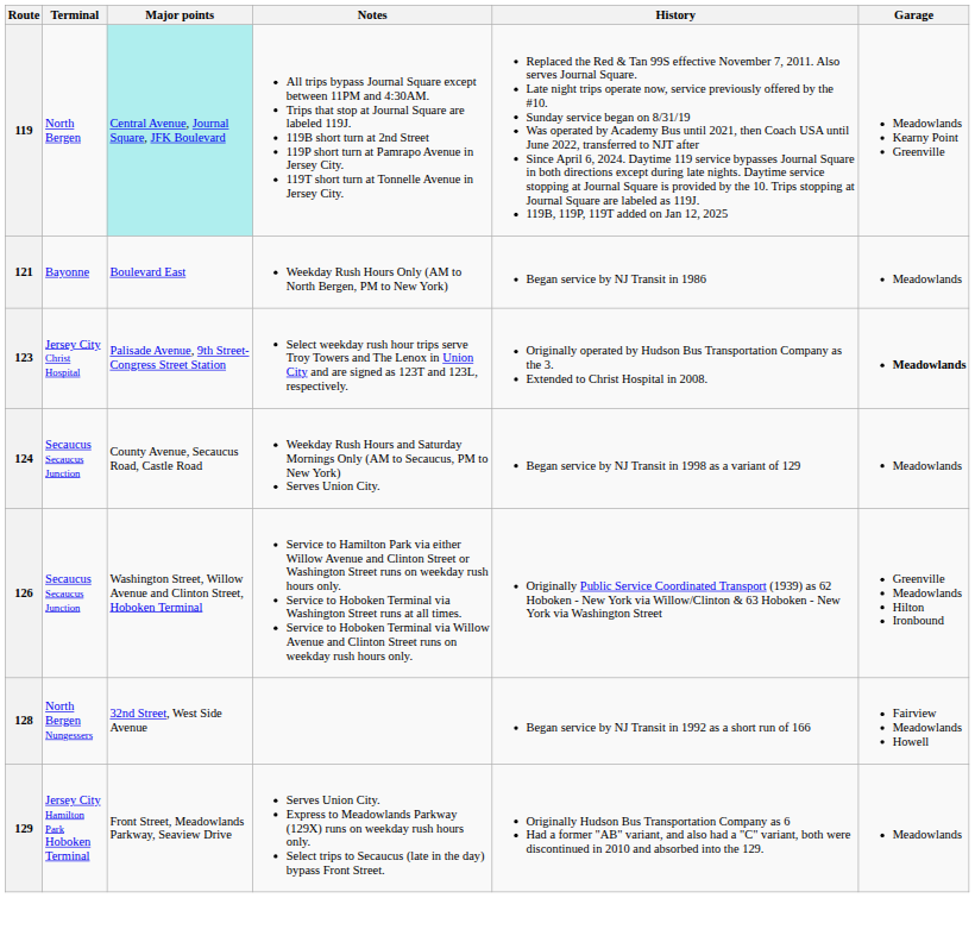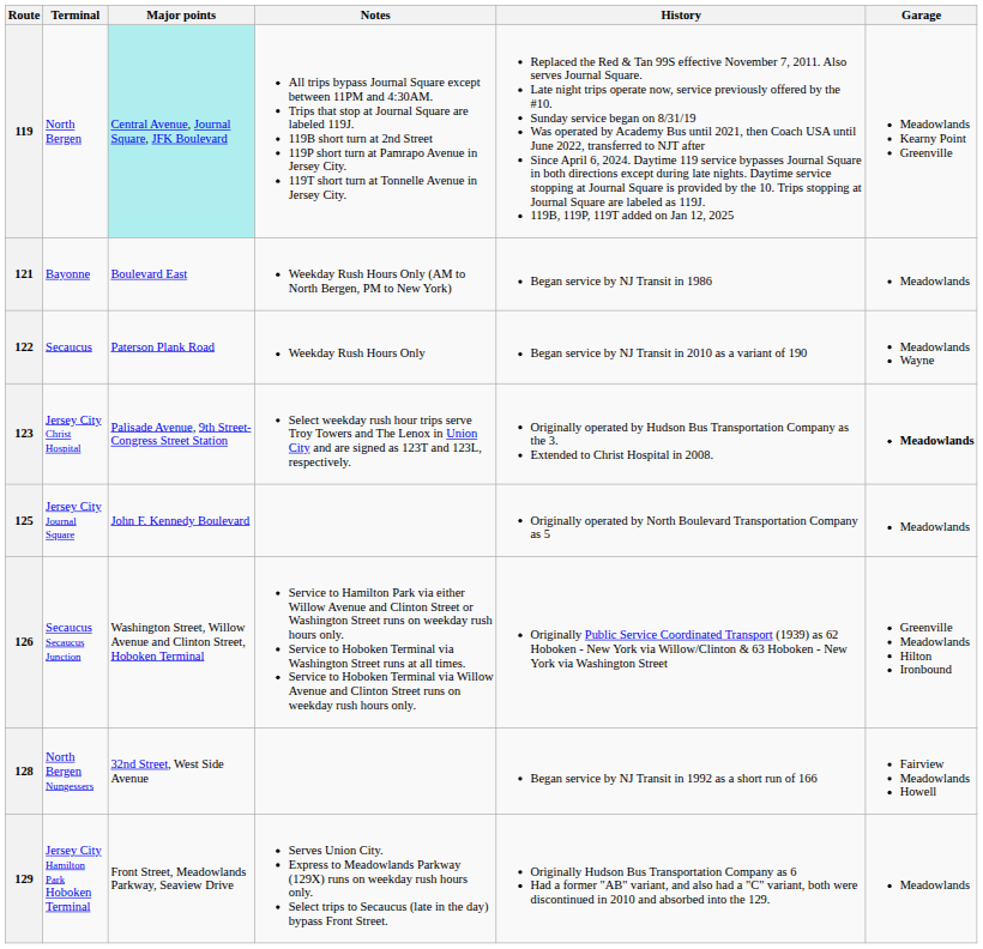+ row: 122 | Secaucus | Paterson Plank Road | Weekday Rush Hours Only | Began service by NJ Transit in 2010 as a variant of 190 | Meadowlands Wayne
- row: 124 | Secaucus Secaucus Junction | County Avenue, Secaucus Road, Castle Road | Weekday Rush Hours and Saturday Mornings Only (AM to Secaucus, PM to New York) Serves Union City. | Began service by NJ Transit in 1998 as a variant of 129 | Meadowlands
+ row: 125 | Jersey City Journal Square | John F. Kennedy Boulevard | Originally operated by North Boulevard Transportation Company as 5 | Meadowlands
